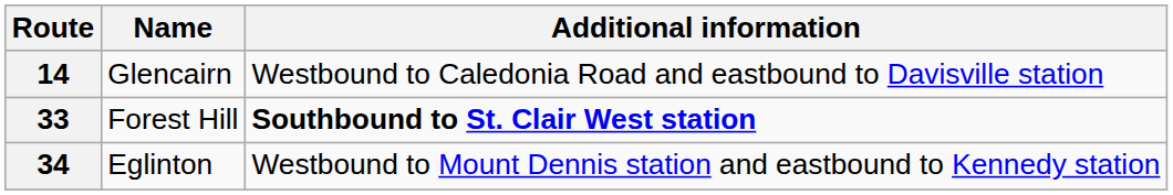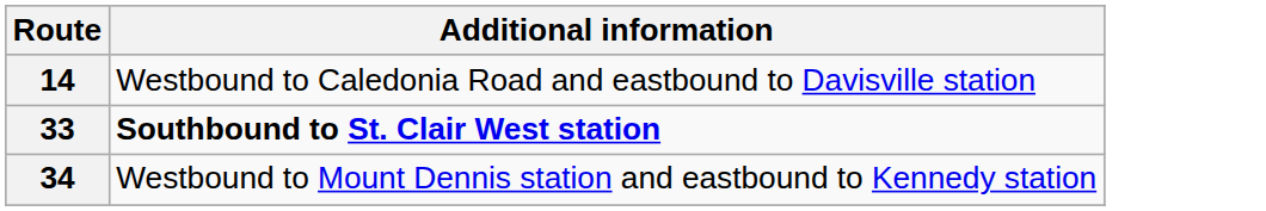- column: Name | Glencairn | Forest Hill | Eglinton
